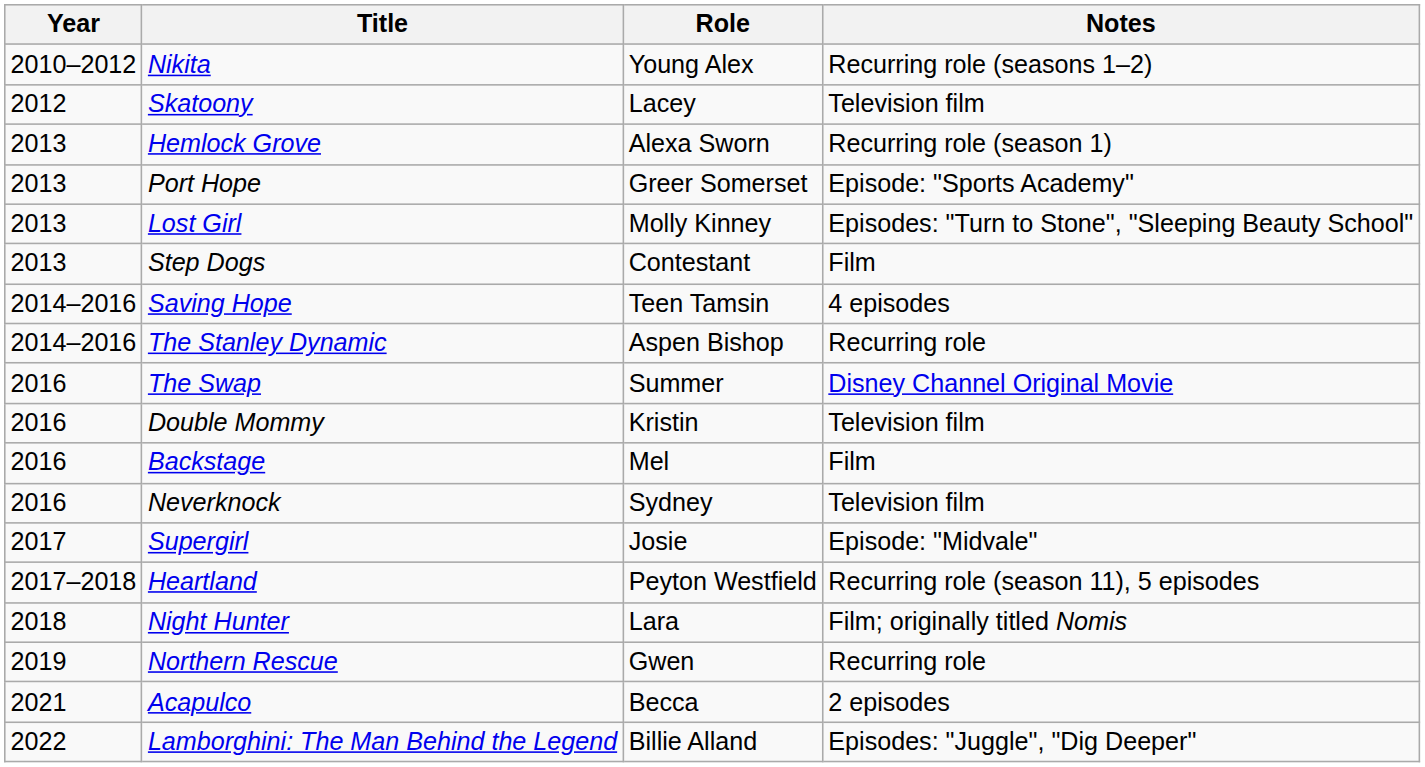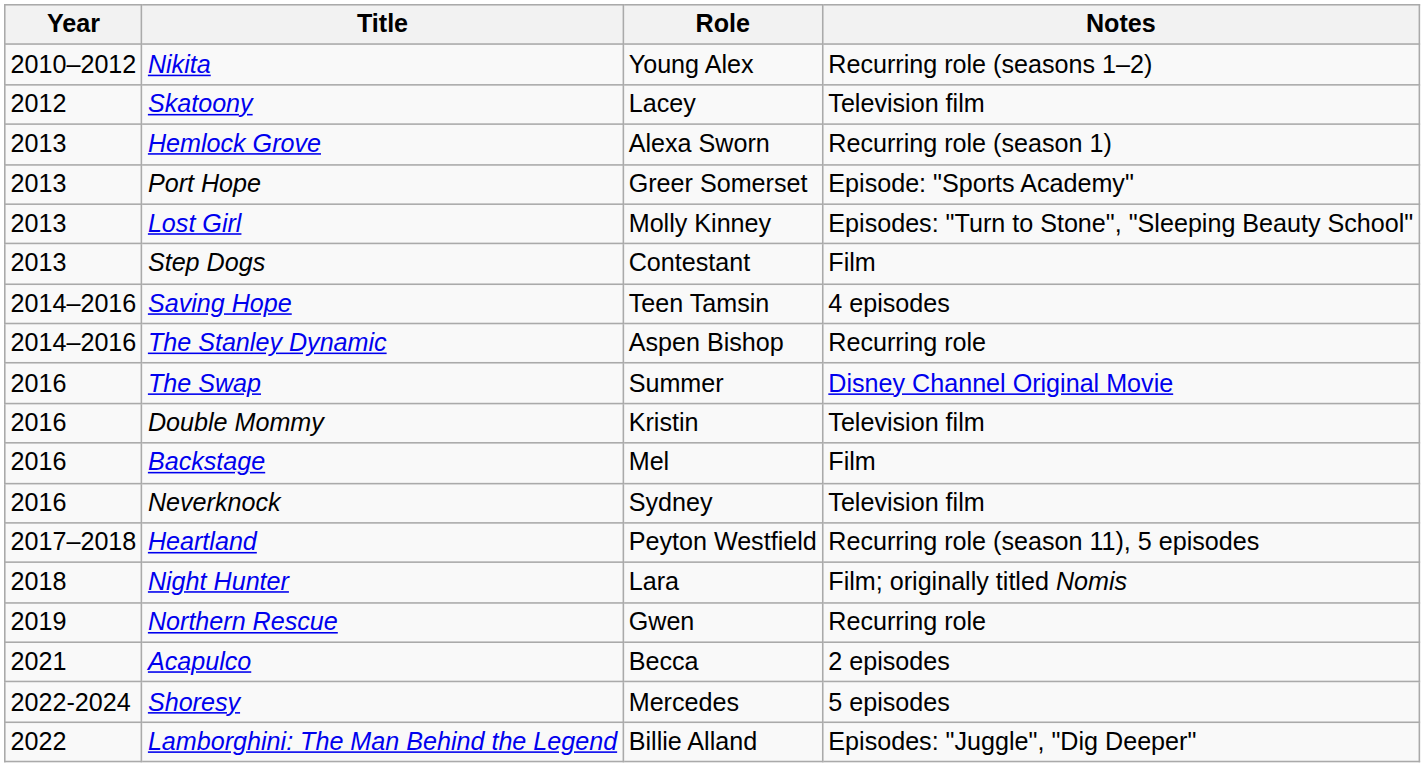- row: 2017 | Supergirl | Josie | Episode: "Midvale"
+ row: 2022-2024 | Shoresy | Mercedes | 5 episodes
